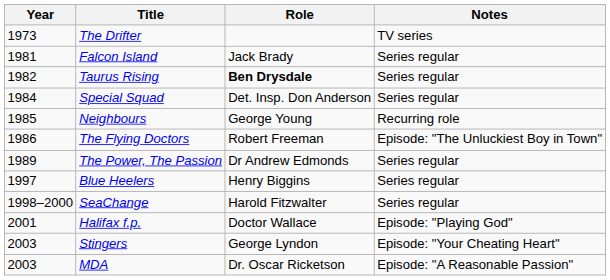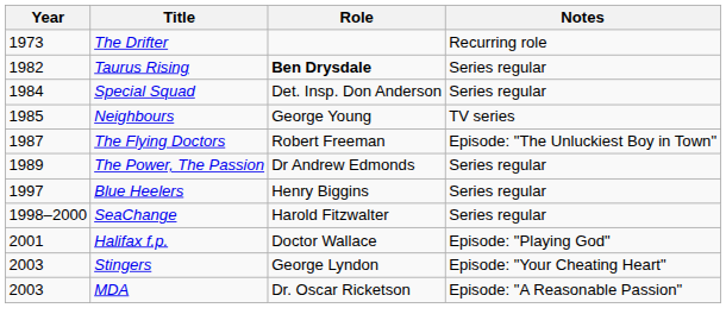The Drifter | Notes: TV series -> Recurring role
- row: 1981 | Falcon Island | Jack Brady | Series regular
Neighbours | Notes: Recurring role -> TV series
The Flying Doctors | Year: 1986 -> 1987
